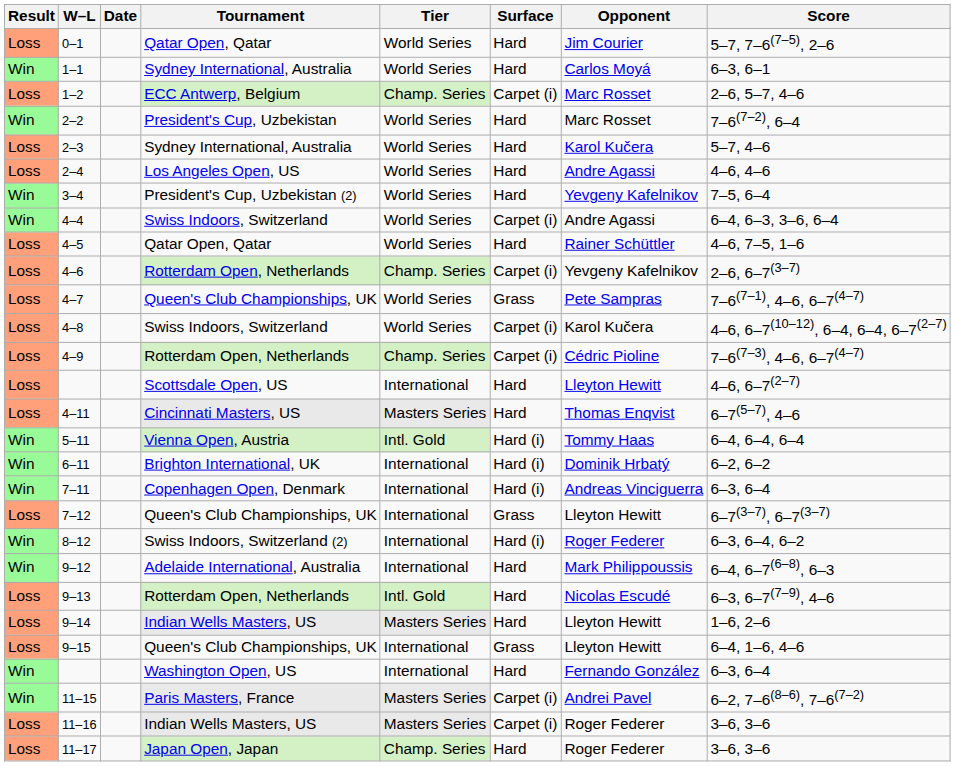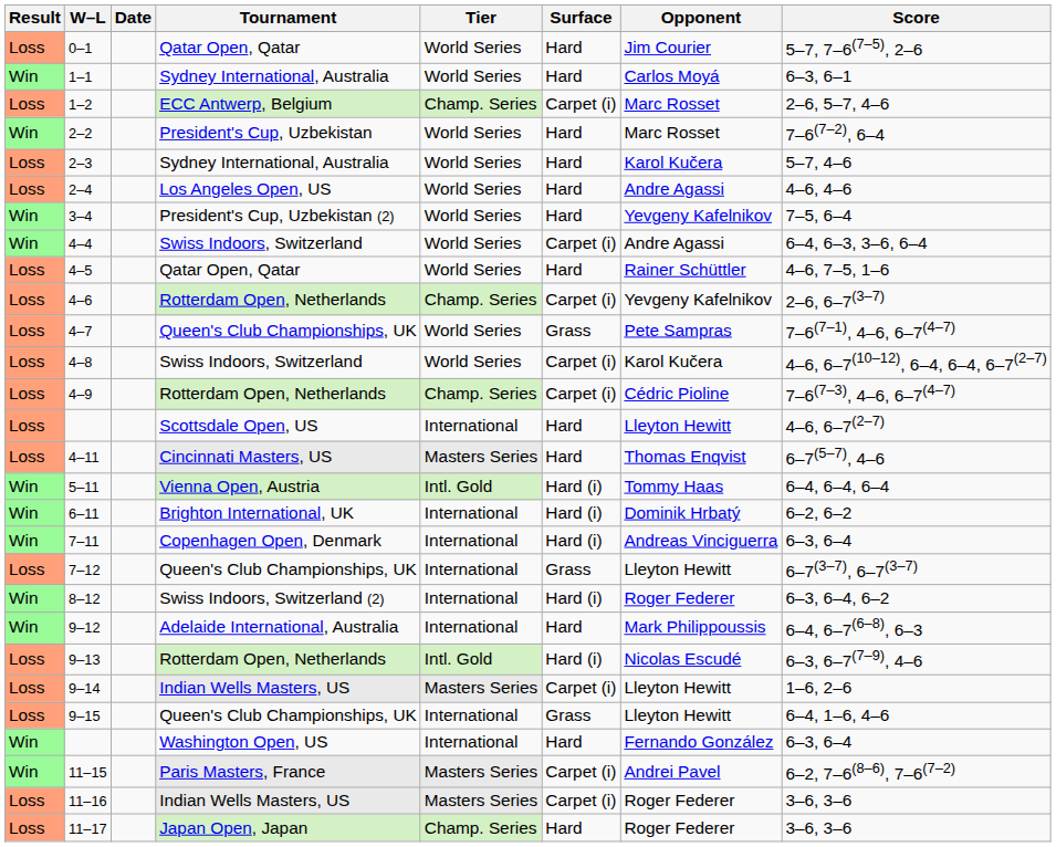9–13 | Surface: Hard -> Hard (i)
9–14 | Surface: Hard -> Carpet (i)
